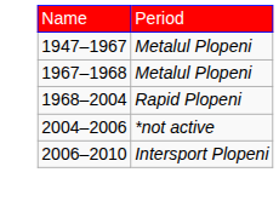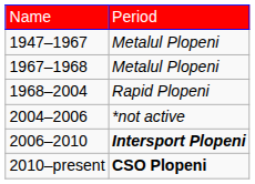2006–2010 | column 2: normal -> bold
+ row: 2010–present | CSO Plopeni
